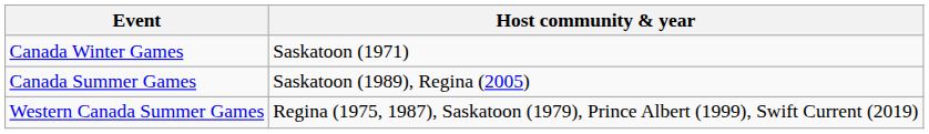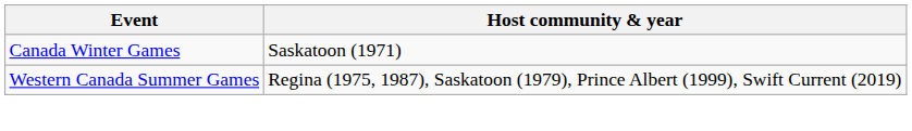- row: Canada Summer Games | Saskatoon (1989), Regina (2005)
